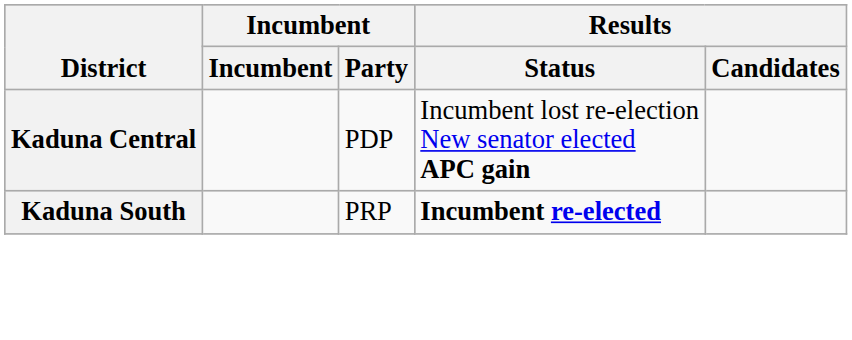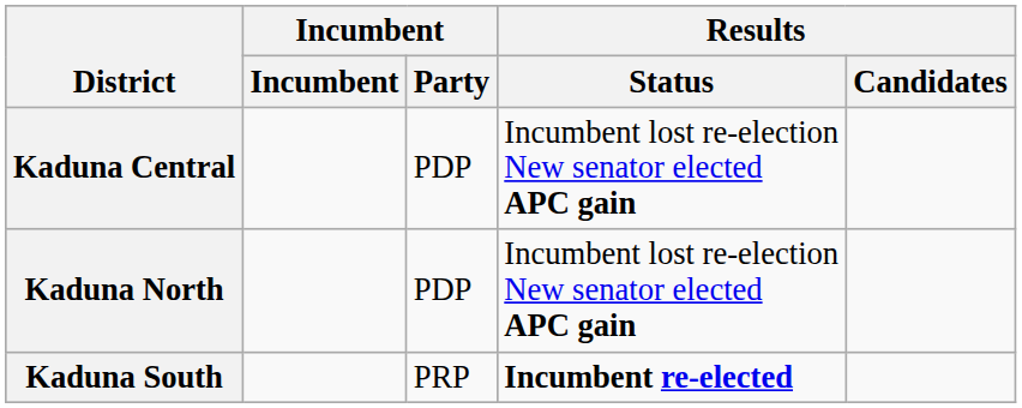+ row: Kaduna North | PDP | Incumbent lost re-election New senator elected APC gain
